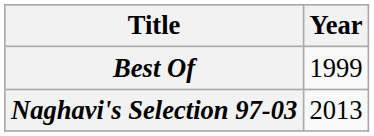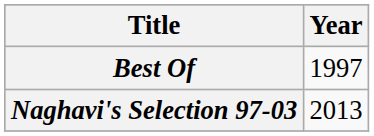Best Of | Year: 1999 -> 1997
